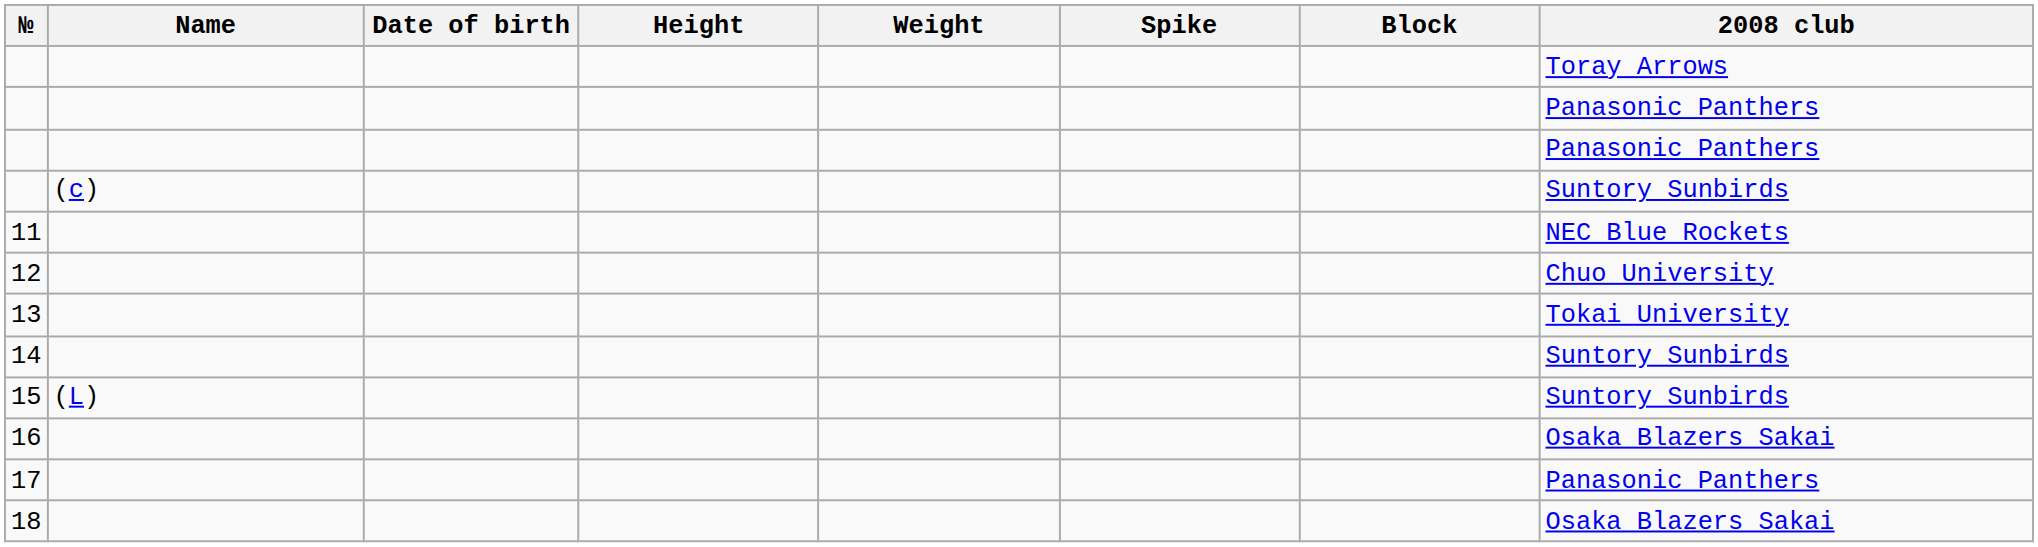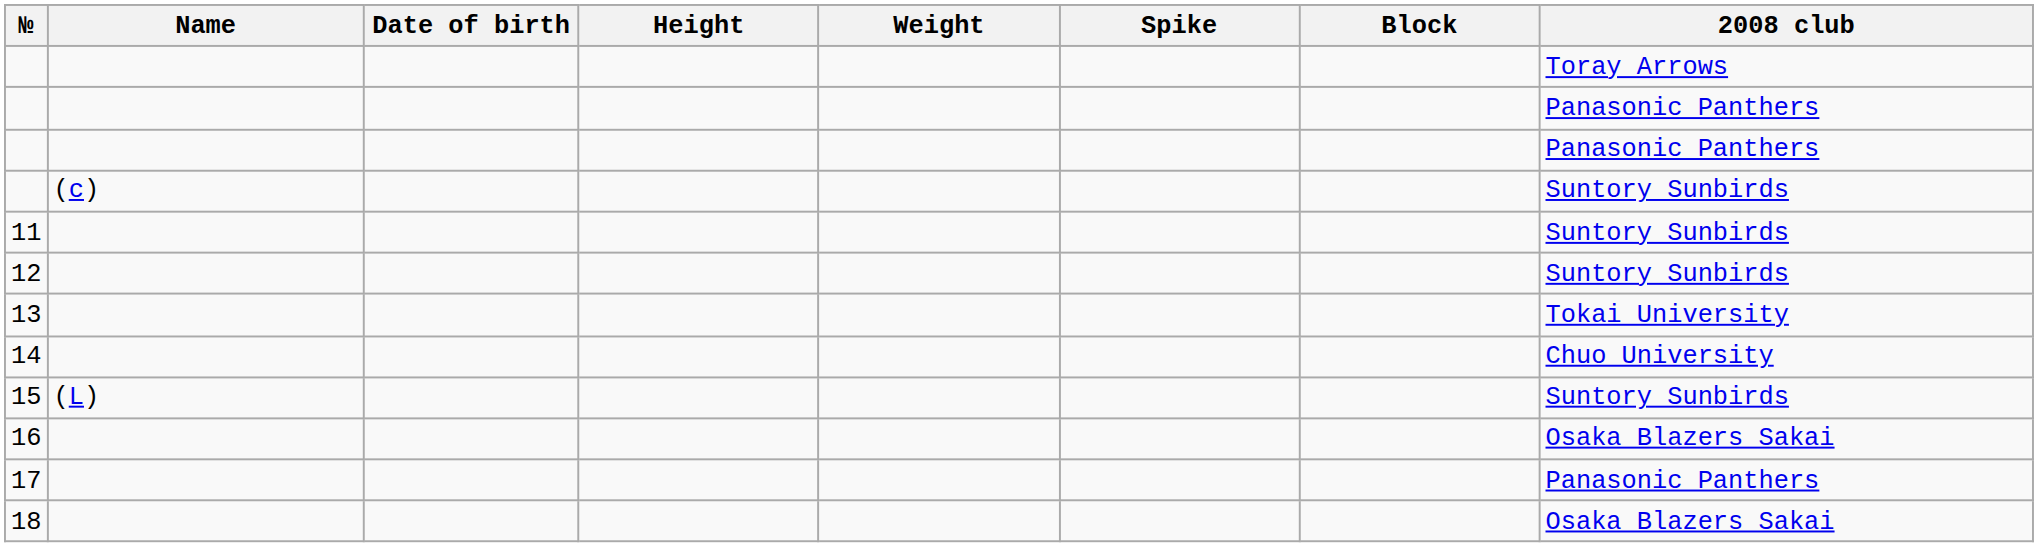11 | 2008 club: NEC Blue Rockets -> Suntory Sunbirds
12 | 2008 club: Chuo University -> Suntory Sunbirds
14 | 2008 club: Suntory Sunbirds -> Chuo University
